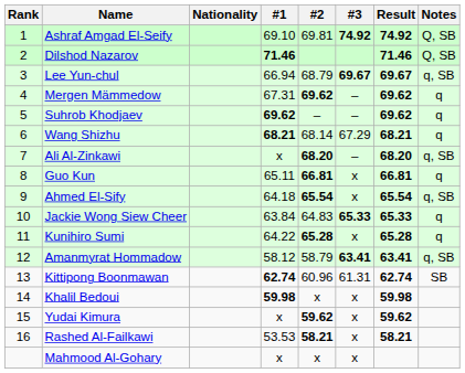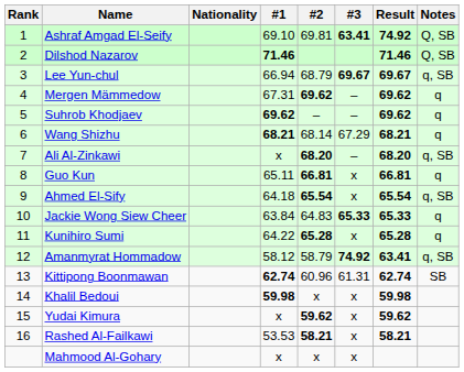Ashraf Amgad El-Seify | #3: 74.92 -> 63.41
Amanmyrat Hommadow | #3: 63.41 -> 74.92
